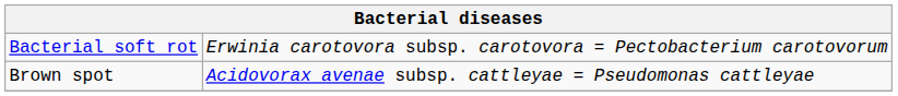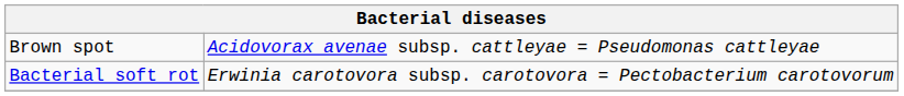rows swapped: Bacterial soft rot <-> Brown spot
